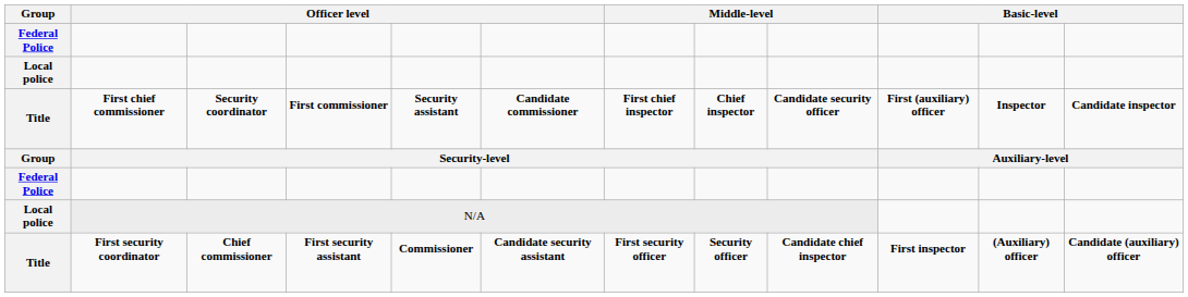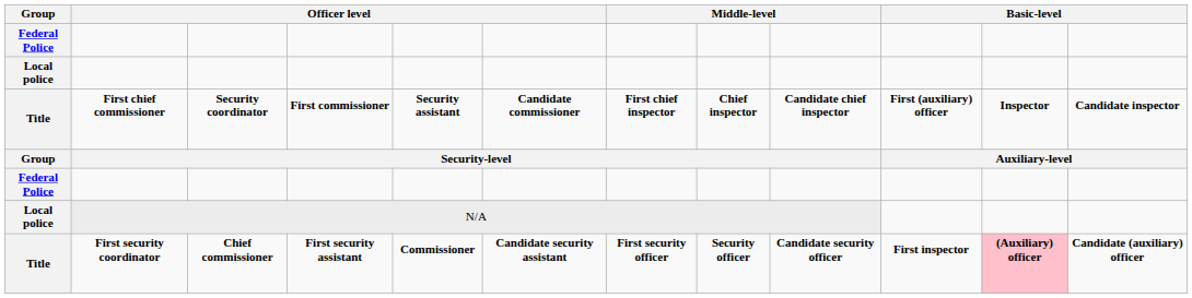First chief commissioner | column 9: Candidate security officer -> Candidate chief inspector
First security coordinator | column 9: Candidate chief inspector -> Candidate security officer
First security coordinator | column 11: no background -> pink background
